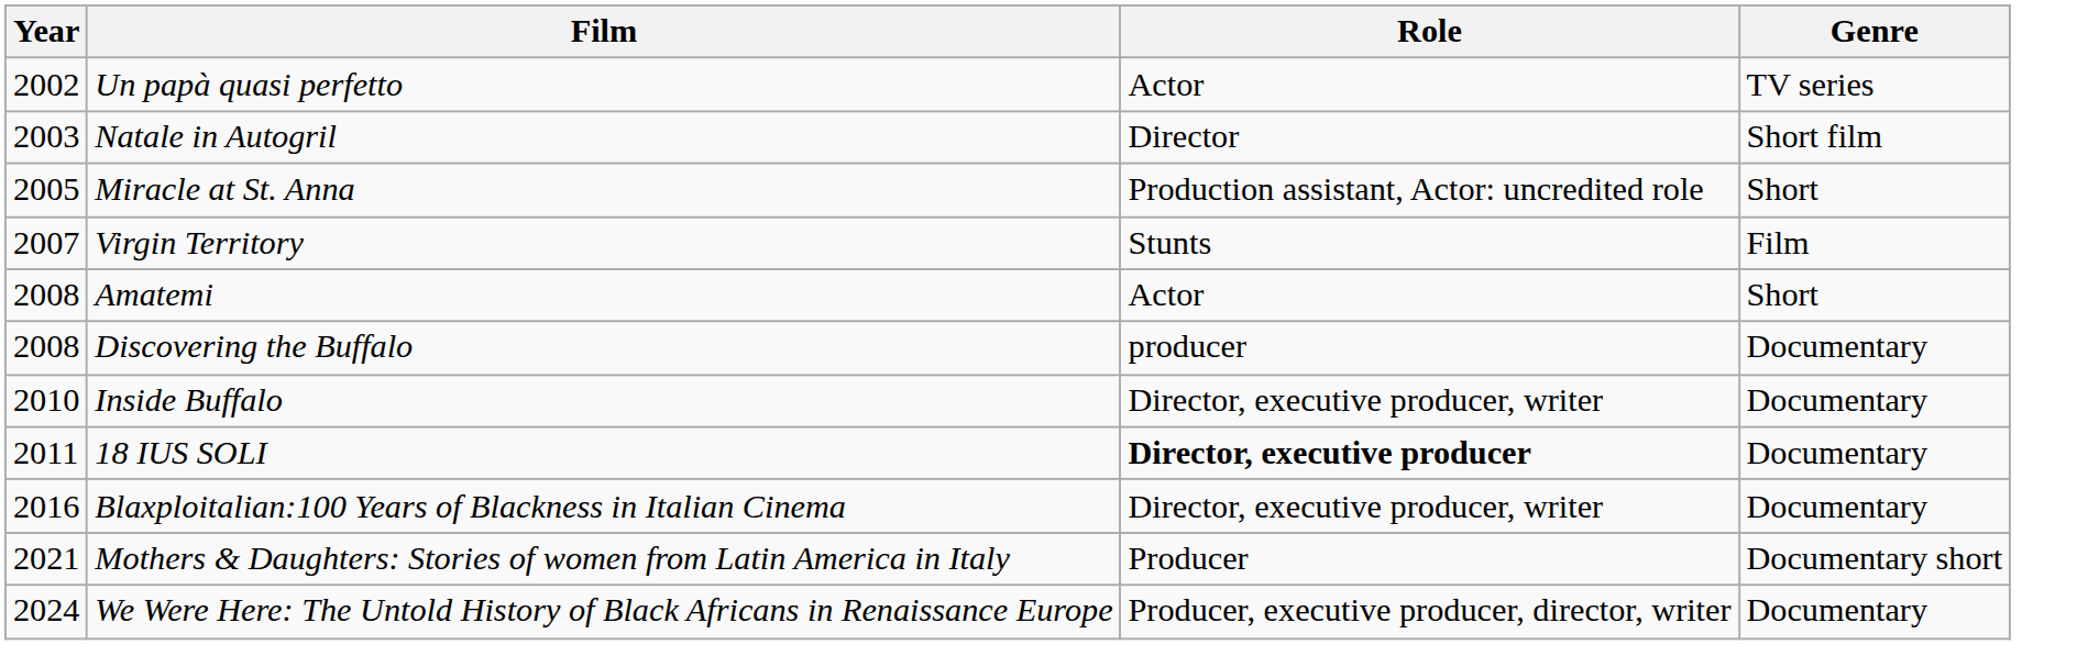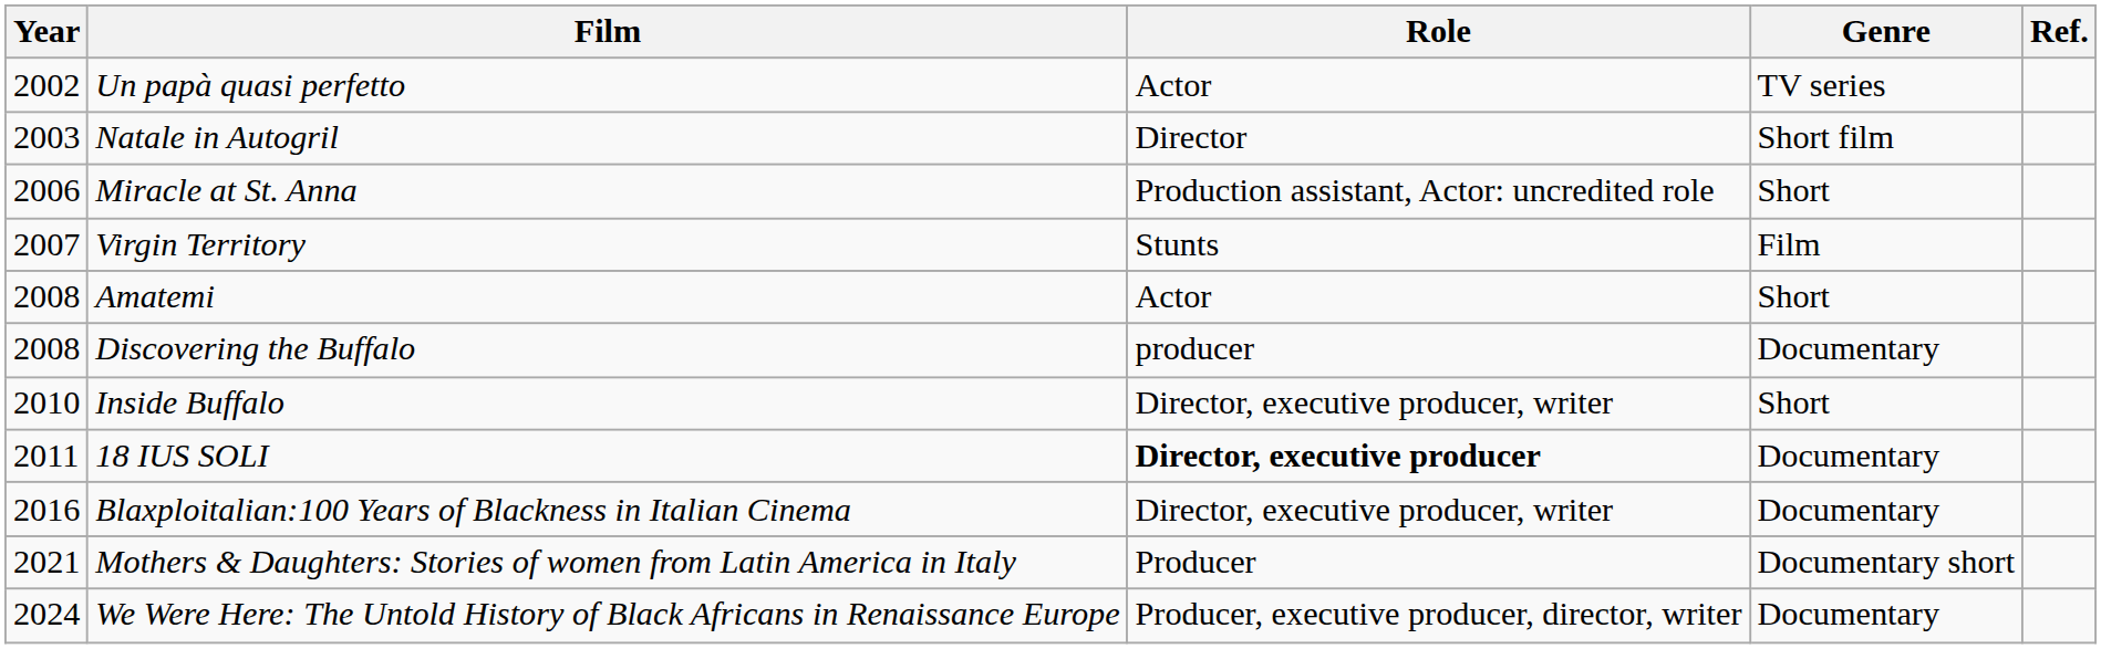+ column: Ref.
Miracle at St. Anna | Year: 2005 -> 2006
Inside Buffalo | Genre: Documentary -> Short
